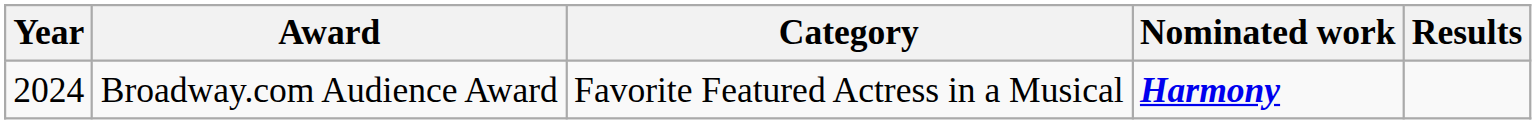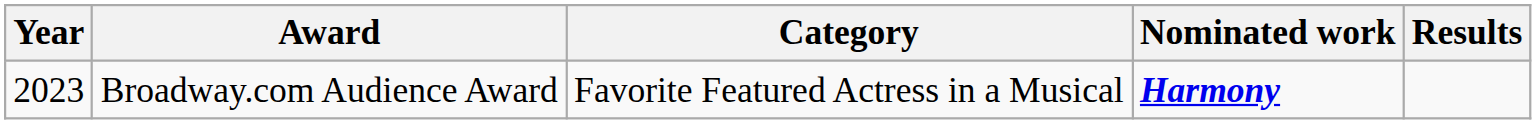Broadway.com Audience Award | Year: 2024 -> 2023
